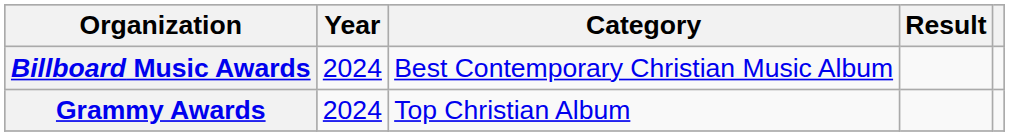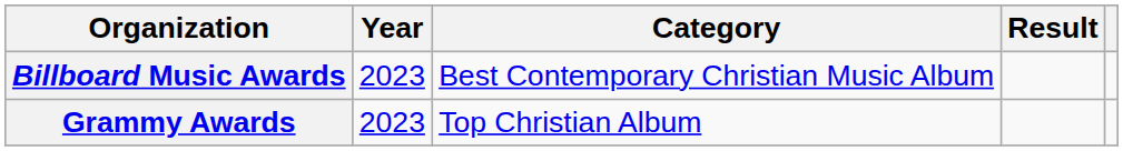Billboard Music Awards | Year: 2024 -> 2023
Grammy Awards | Year: 2024 -> 2023
